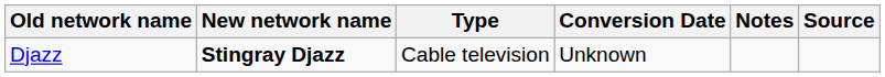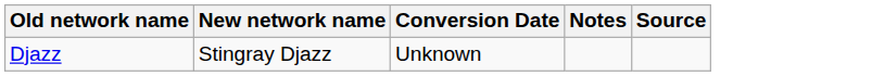- column: Type | Cable television
Djazz | New network name: bold -> normal
